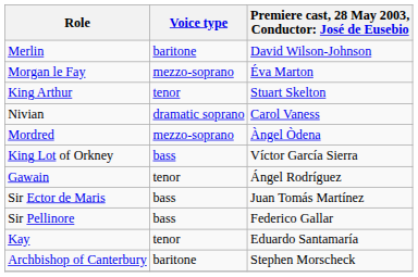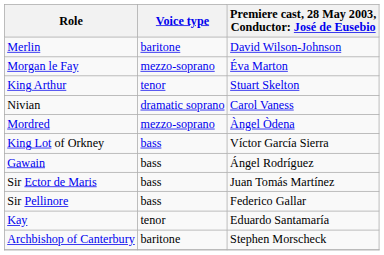Gawain | Voice type: tenor -> bass
